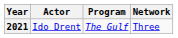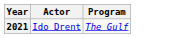- column: Network | Three
